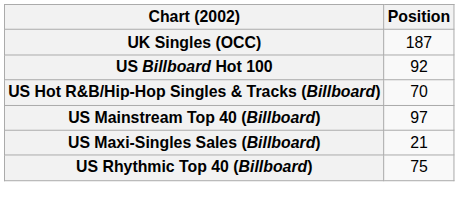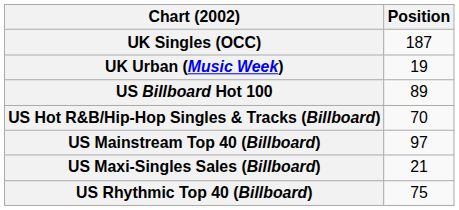+ row: UK Urban (Music Week) | 19
US Billboard Hot 100 | Position: 92 -> 89
